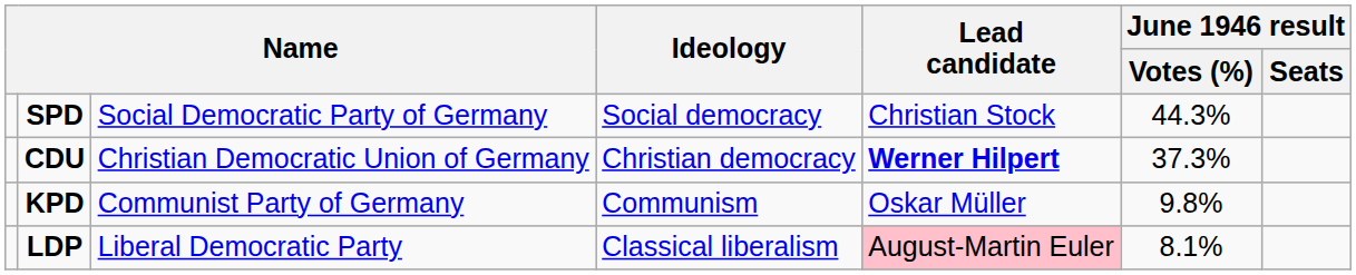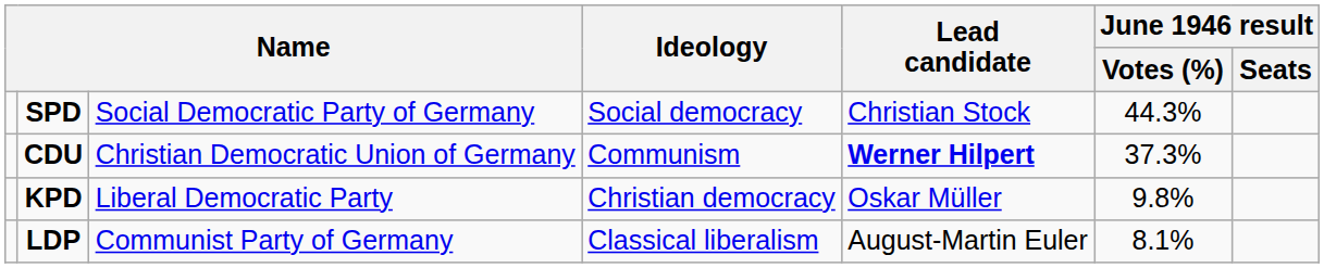CDU | Ideology: Christian democracy -> Communism
KPD | column 3: Communist Party of Germany -> Liberal Democratic Party
KPD | Ideology: Communism -> Christian democracy
LDP | column 3: Liberal Democratic Party -> Communist Party of Germany
LDP | Lead candidate: pink background -> no background
